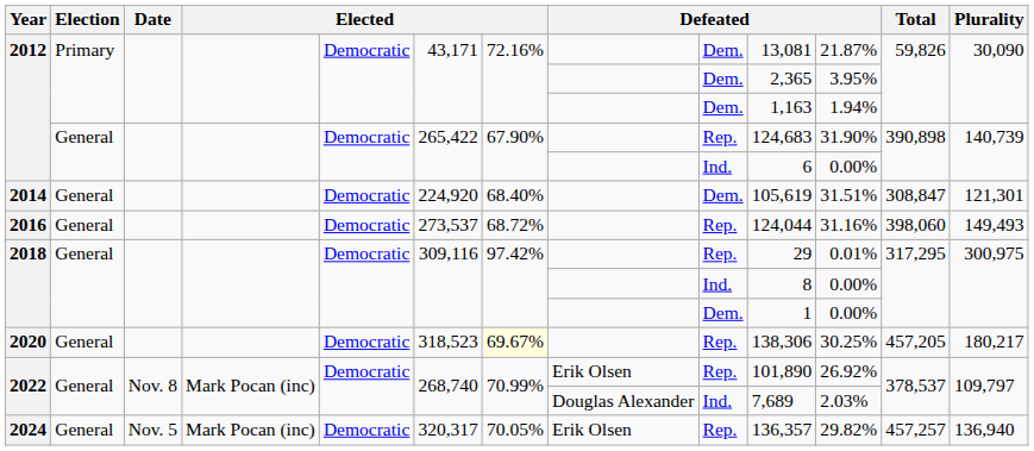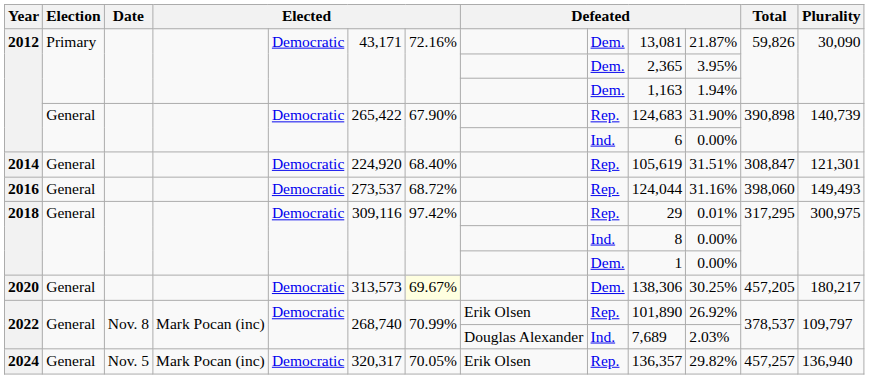2014 | column 9: Dem. -> Rep.
2020 | column 6: 318,523 -> 313,573
2020 | column 9: Rep. -> Dem.
